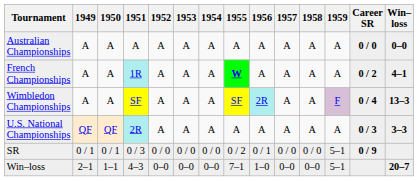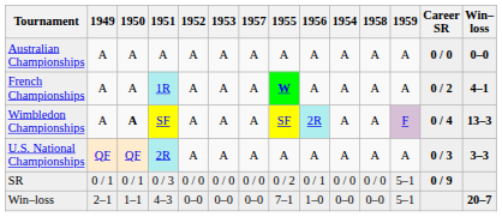columns swapped: 1954 <-> 1957
Wimbledon Championships | 1950: normal -> bold
